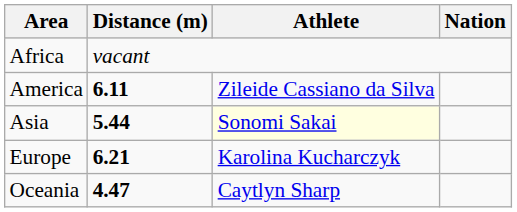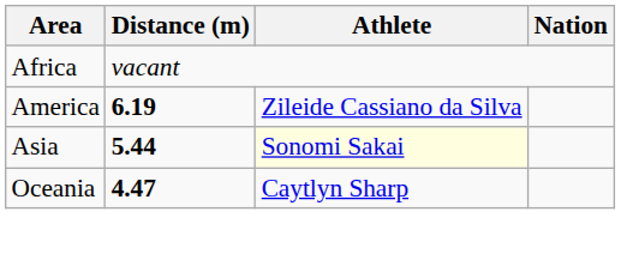America | Distance (m): 6.11 -> 6.19
- row: Europe | 6.21 | Karolina Kucharczyk
